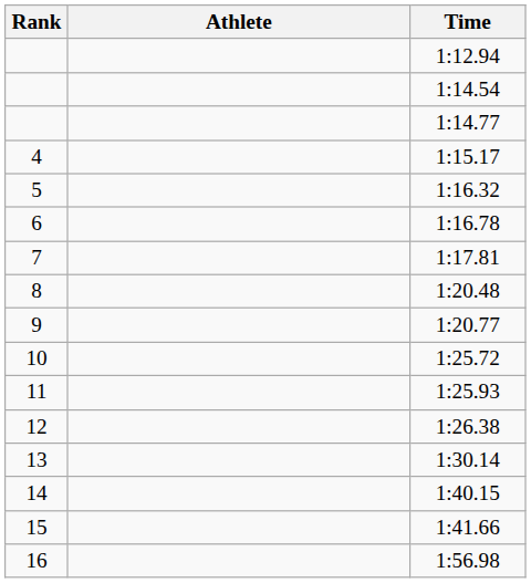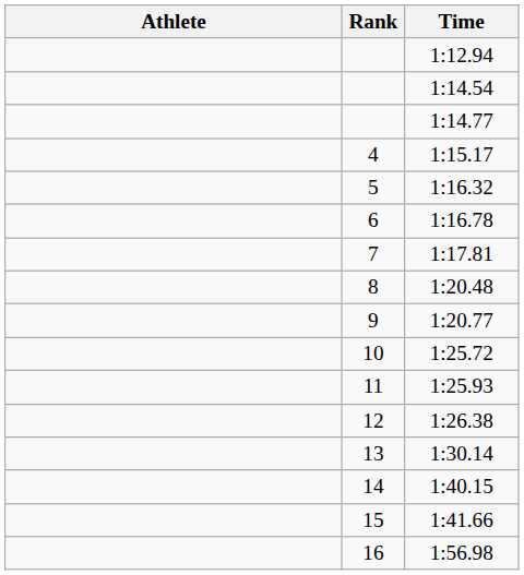columns swapped: Rank <-> Athlete
